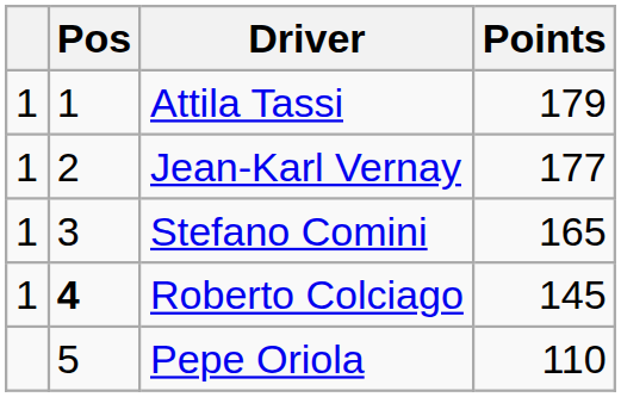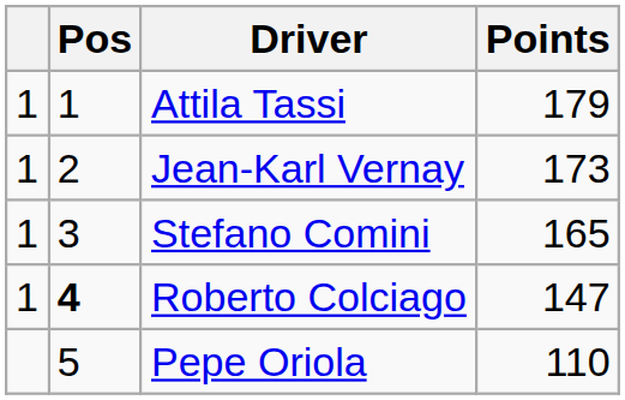Jean-Karl Vernay | Points: 177 -> 173
Roberto Colciago | Points: 145 -> 147
